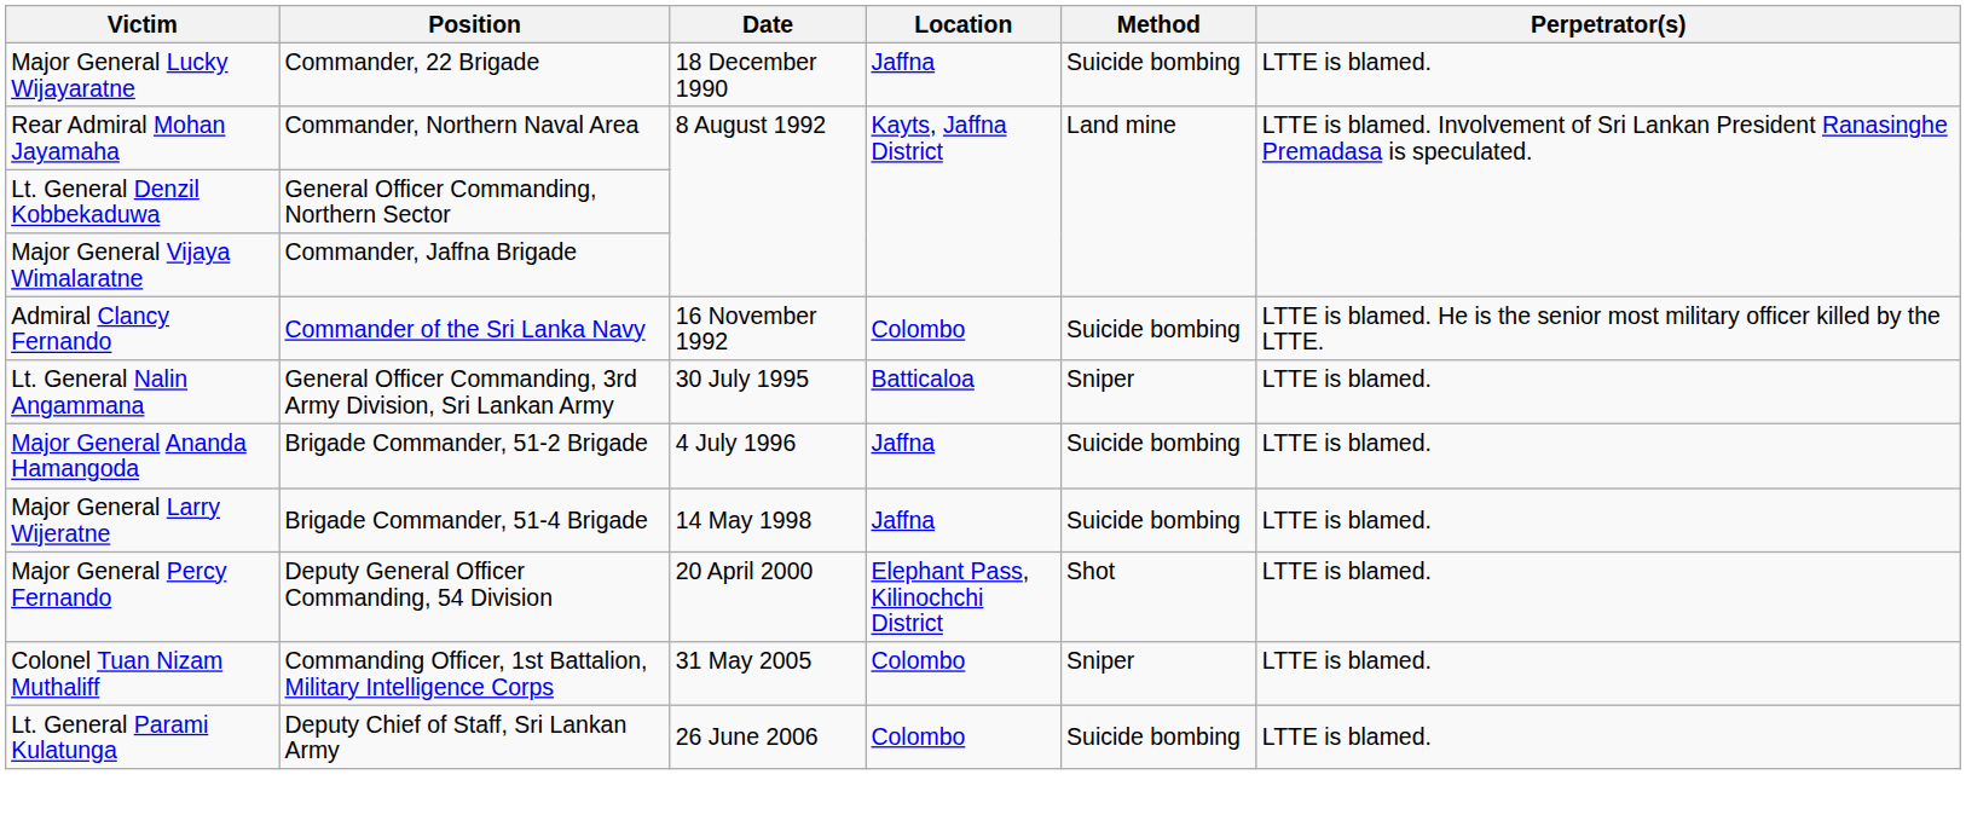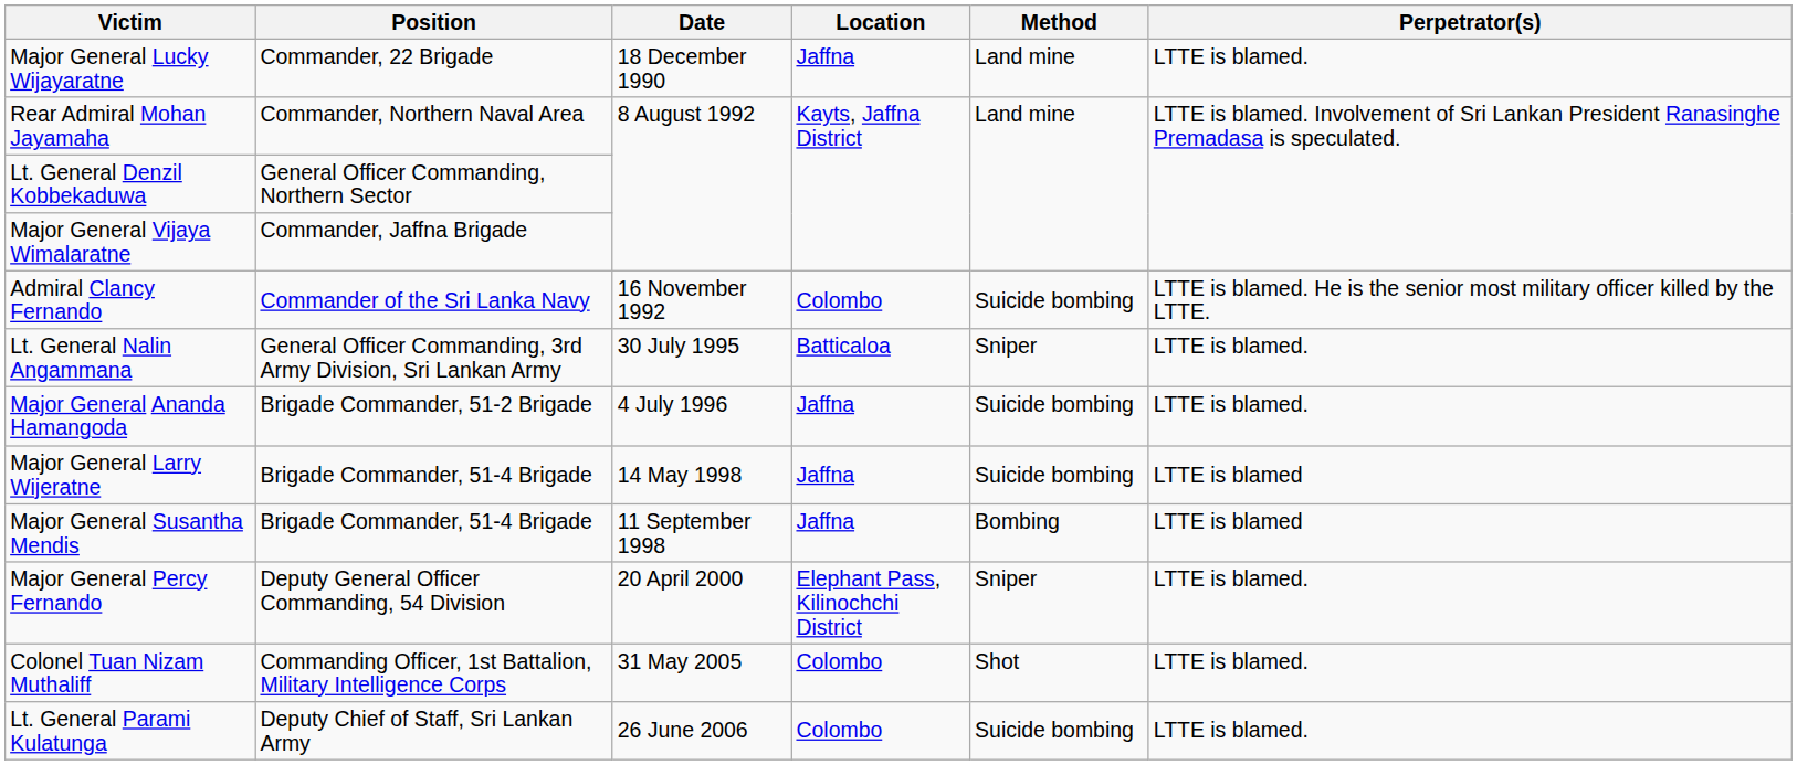Major General Lucky Wijayaratne | Method: Suicide bombing -> Land mine
Major General Larry Wijeratne | Perpetrator(s): LTTE is blamed. -> LTTE is blamed
+ row: Major General Susantha Mendis | Brigade Commander, 51-4 Brigade | 11 September 1998 | Jaffna | Bombing | LTTE is blamed
Major General Percy Fernando | Method: Shot -> Sniper
Colonel Tuan Nizam Muthaliff | Method: Sniper -> Shot
